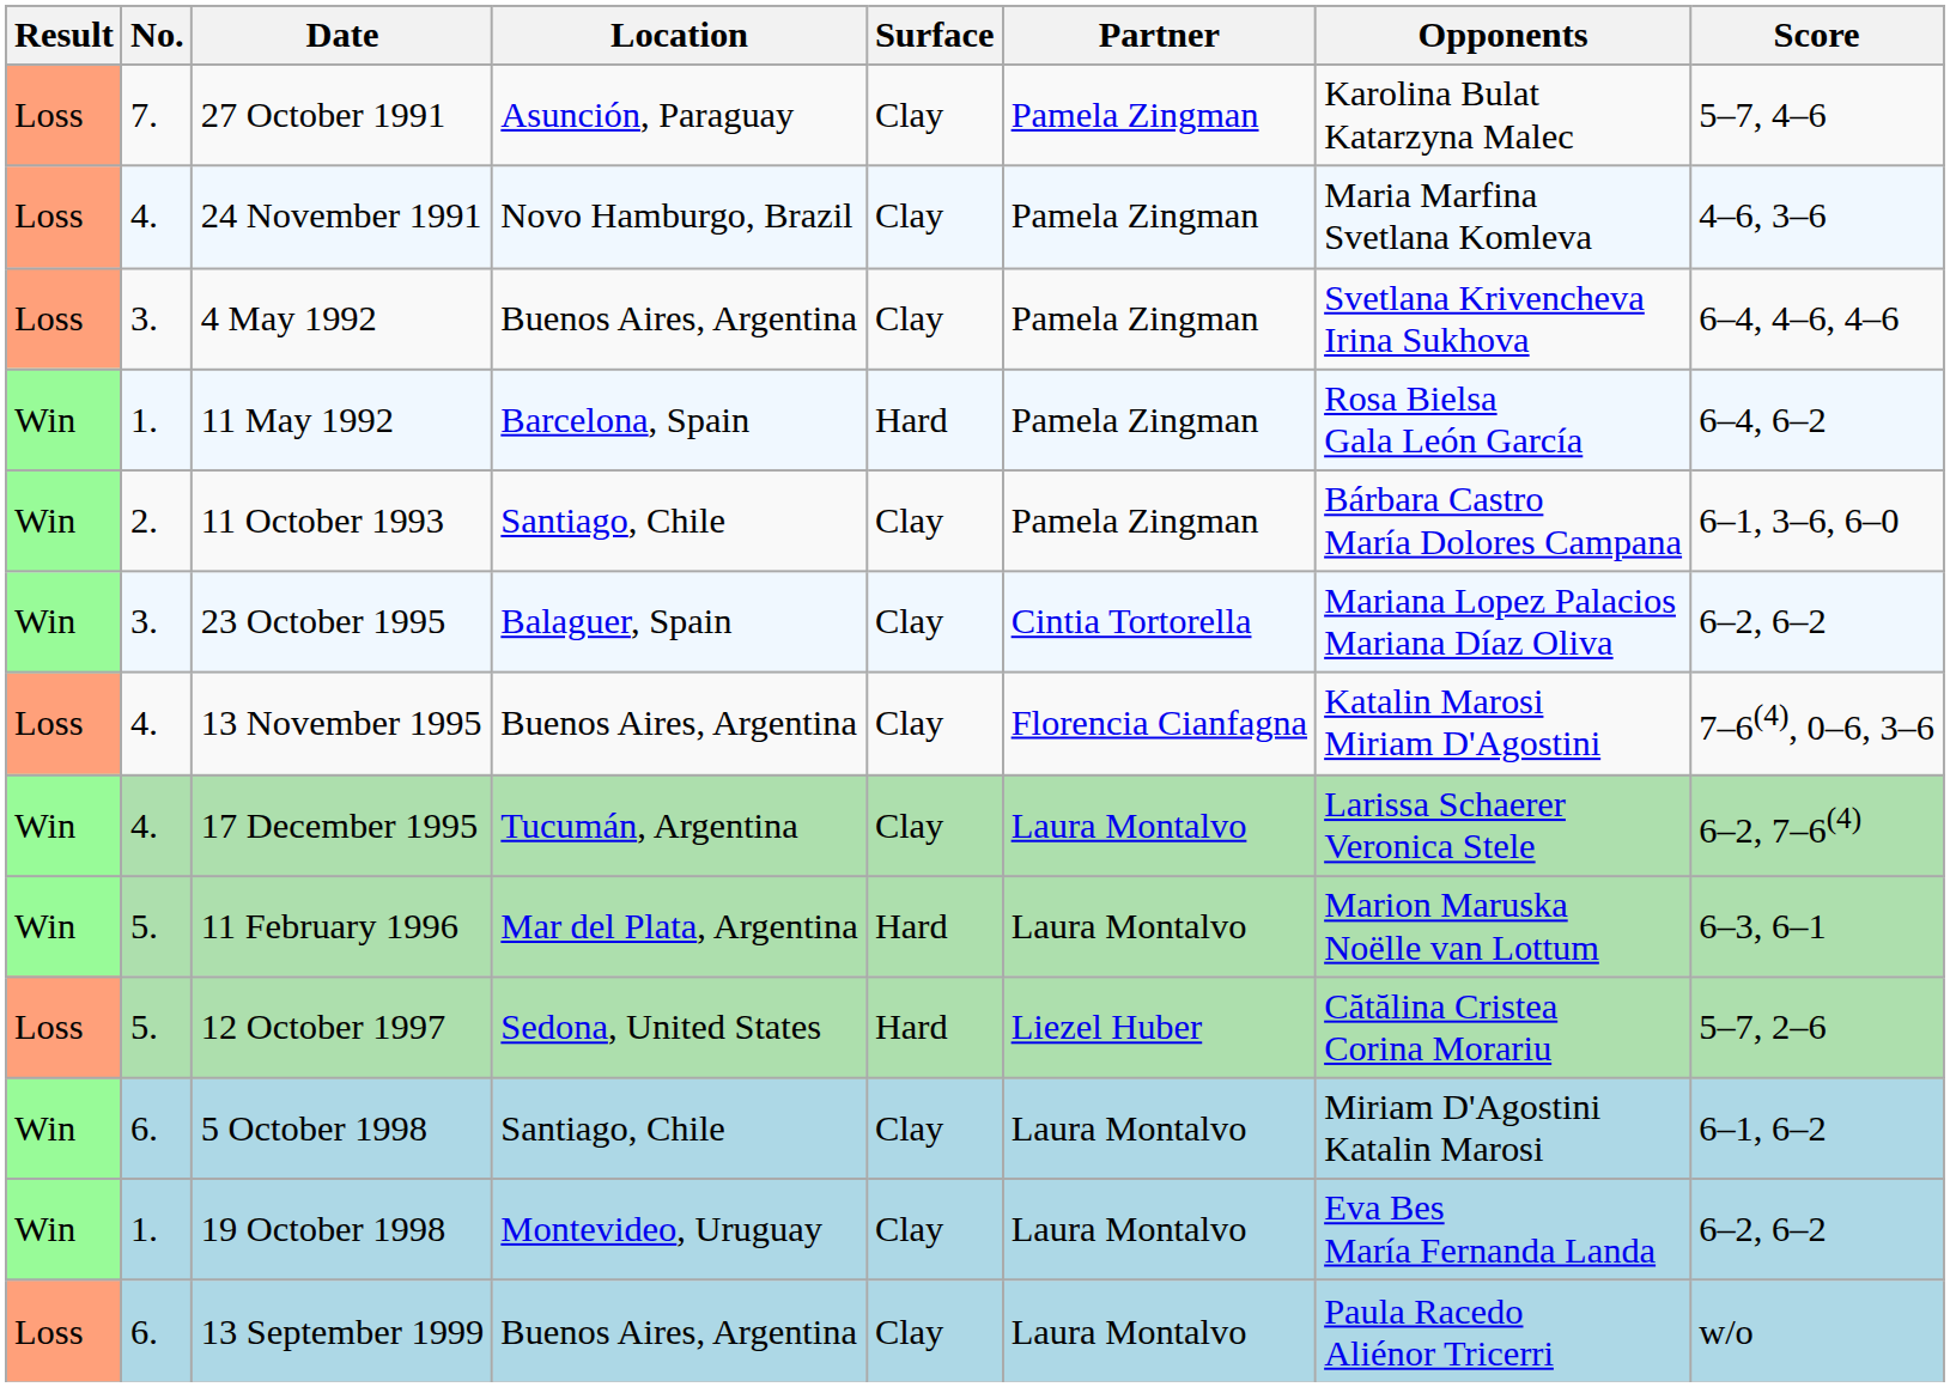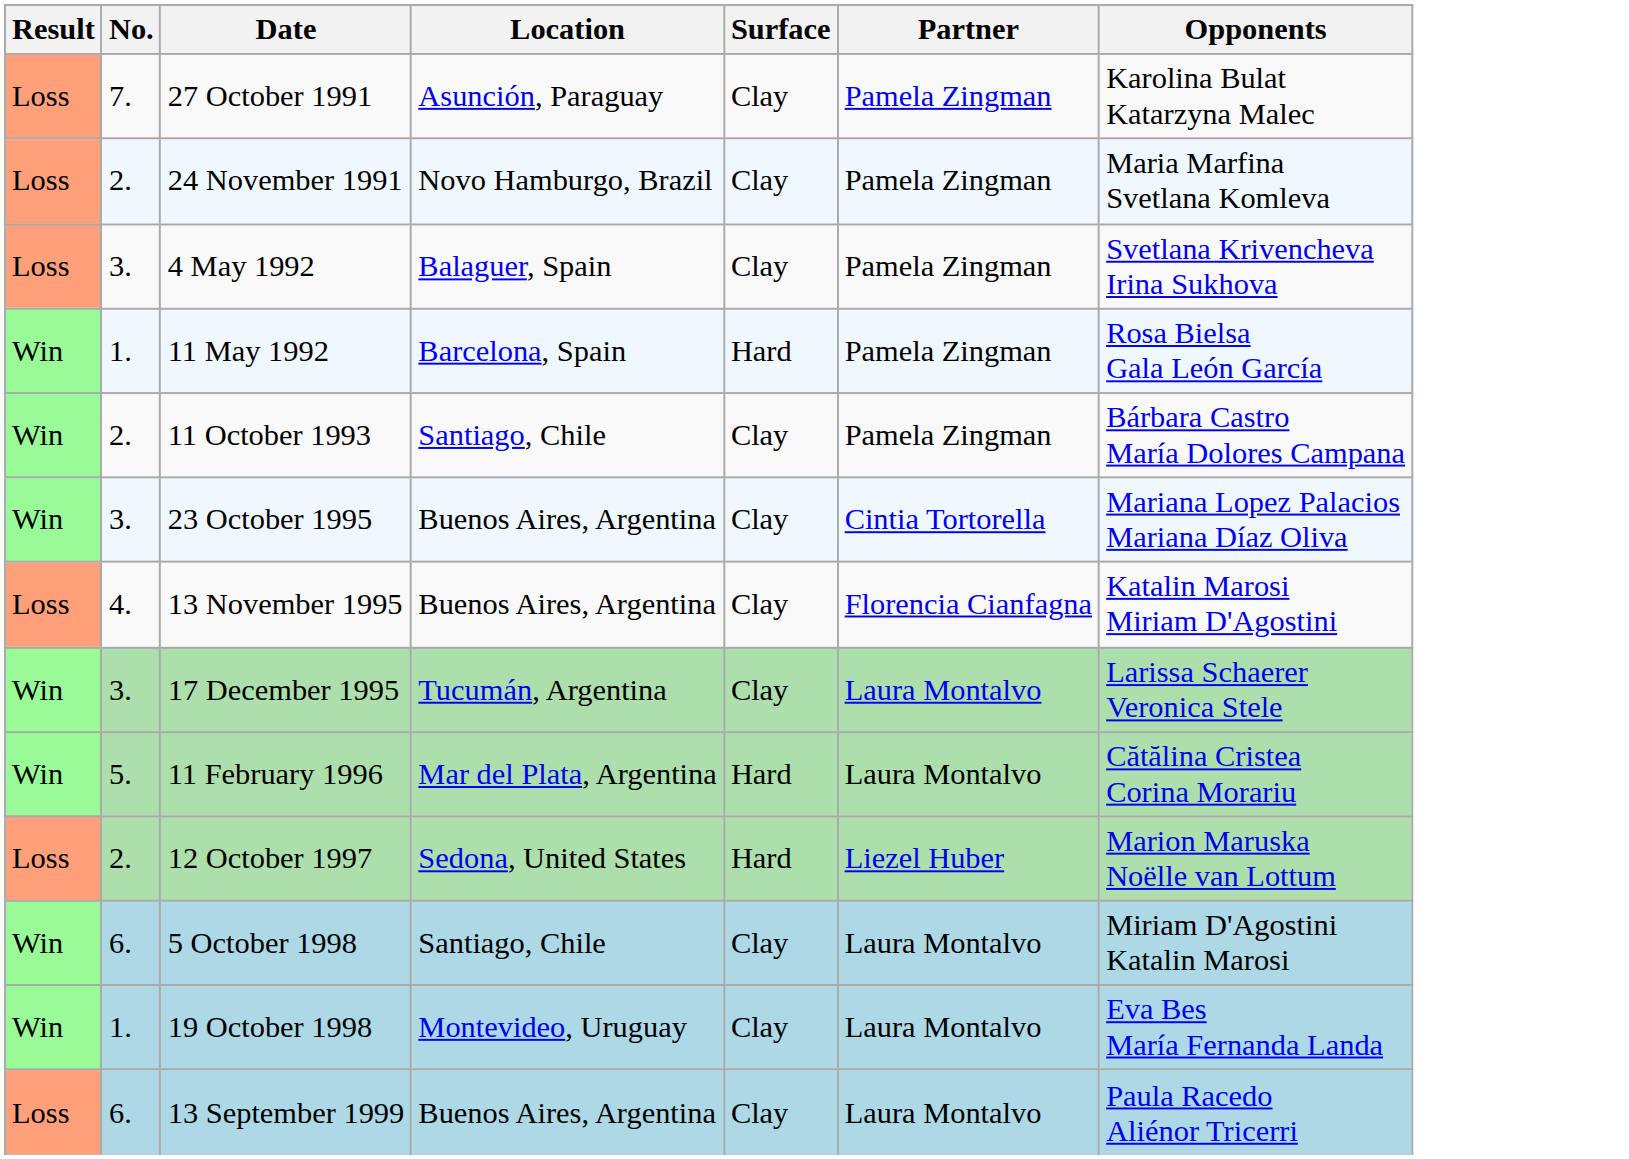- column: Score | 5–7, 4–6 | 4–6, 3–6 | 6–4, 4–6, 4–6 | 6–4, 6–2 | 6–1, 3–6, 6–0 | 6–2, 6–2 | 7–6(4), 0–6, 3–6 | 6–2, 7–6(4) | 6–3, 6–1 | 5–7, 2–6 | 6–1, 6–2 | 6–2, 6–2 | w/o
24 November 1991 | No.: 4. -> 2.
4 May 1992 | Location: Buenos Aires, Argentina -> Balaguer, Spain
23 October 1995 | Location: Balaguer, Spain -> Buenos Aires, Argentina
17 December 1995 | No.: 4. -> 3.
11 February 1996 | Opponents: Marion Maruska Noëlle van Lottum -> Cătălina Cristea Corina Morariu
12 October 1997 | No.: 5. -> 2.
12 October 1997 | Opponents: Cătălina Cristea Corina Morariu -> Marion Maruska Noëlle van Lottum
